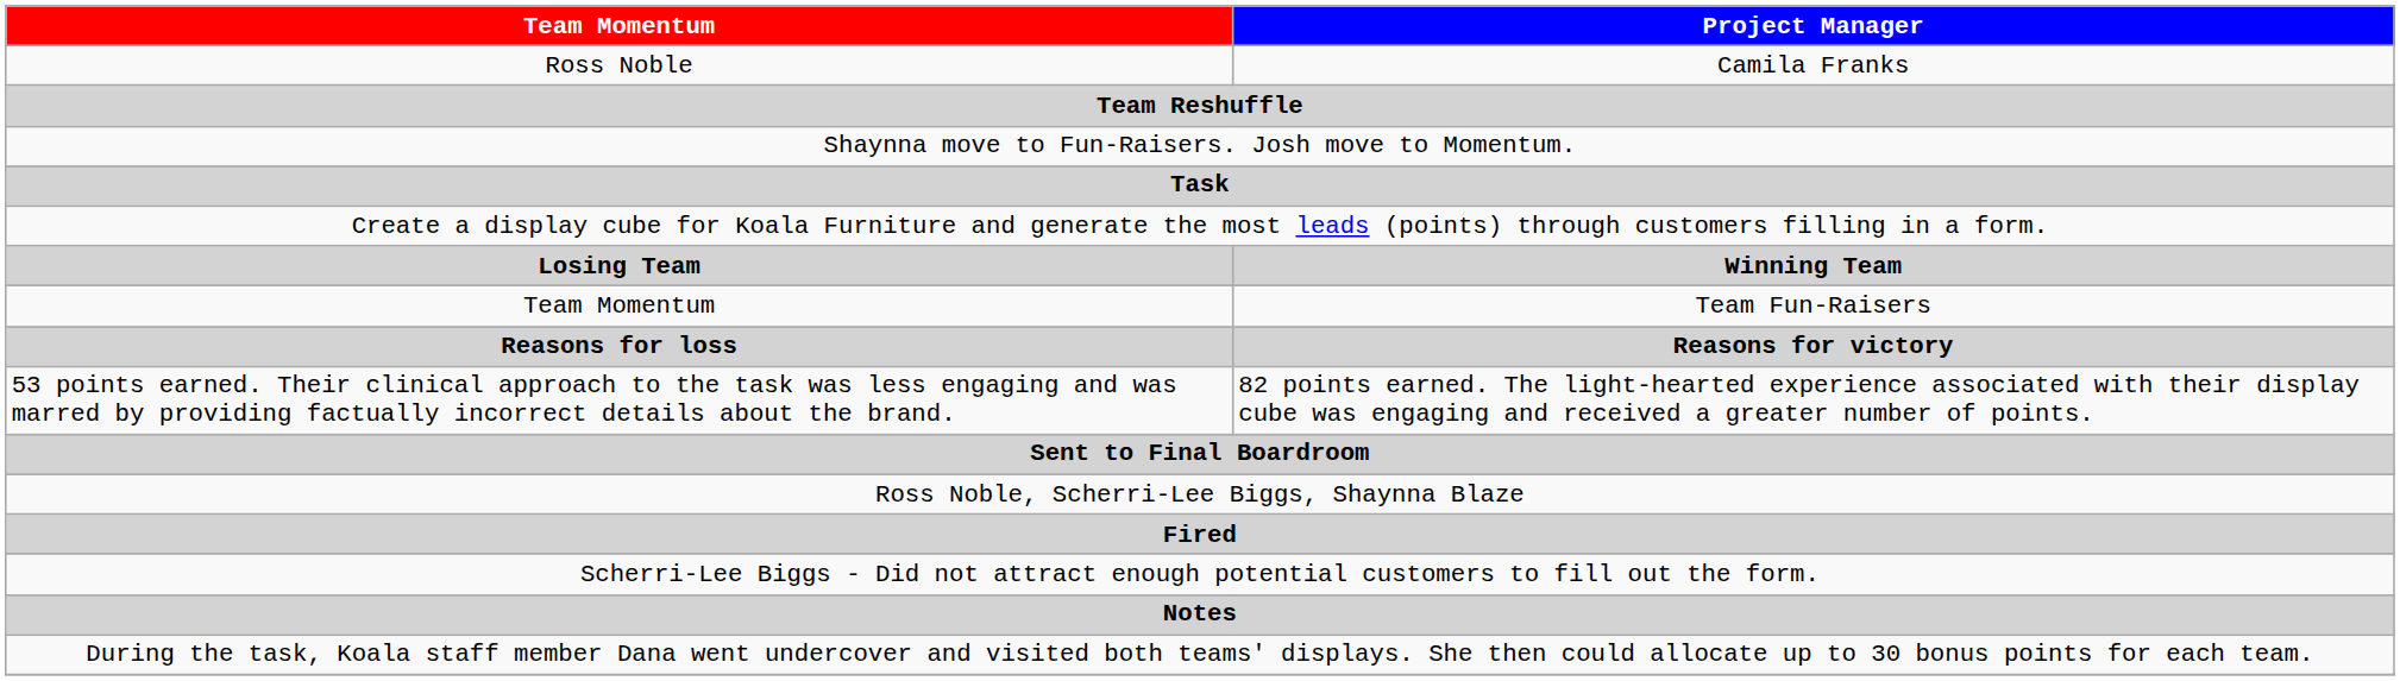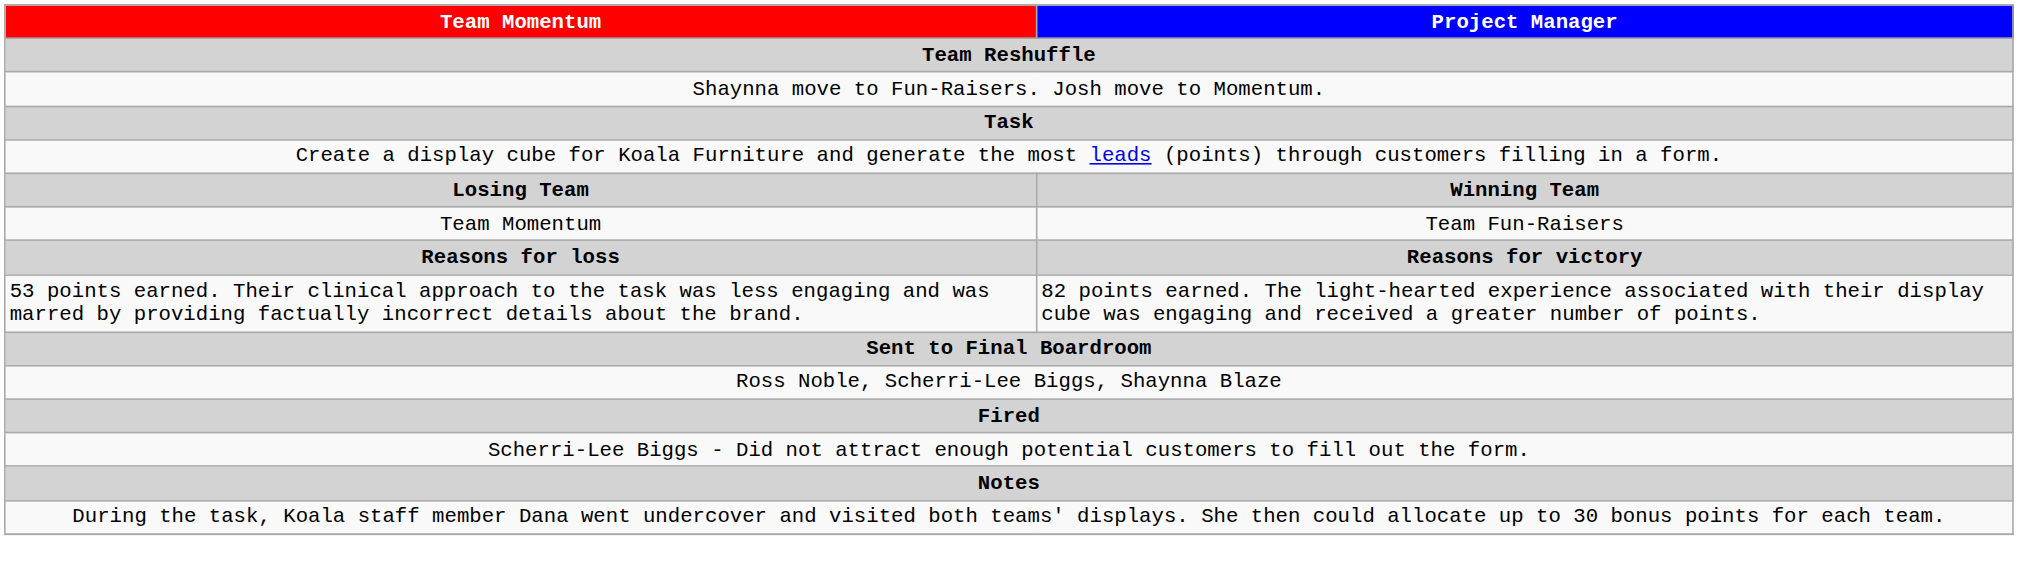- row: Ross Noble | Camila Franks
